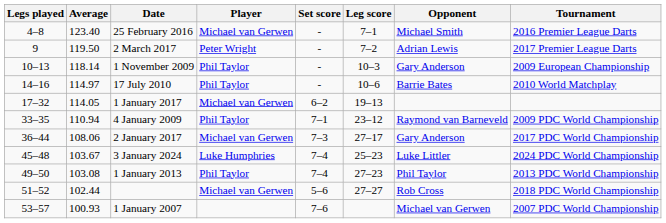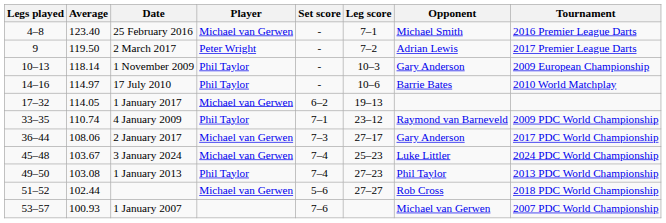4 January 2009 | Average: 110.94 -> 110.74
3 January 2024 | Player: Luke Humphries -> Michael van Gerwen
